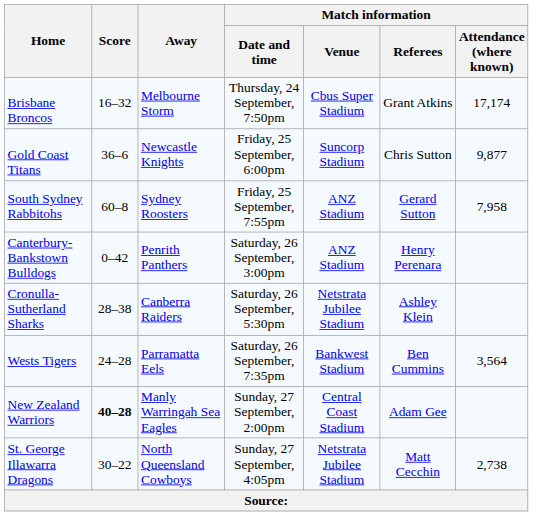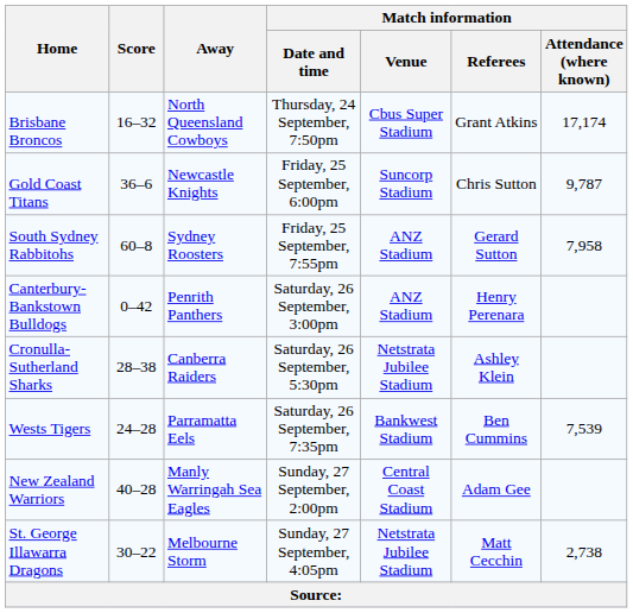Brisbane Broncos | Away: Melbourne Storm -> North Queensland Cowboys
Gold Coast Titans | Match information / Attendance (where known): 9,877 -> 9,787
Wests Tigers | Match information / Attendance (where known): 3,564 -> 7,539
New Zealand Warriors | Score: bold -> normal
St. George Illawarra Dragons | Away: North Queensland Cowboys -> Melbourne Storm
